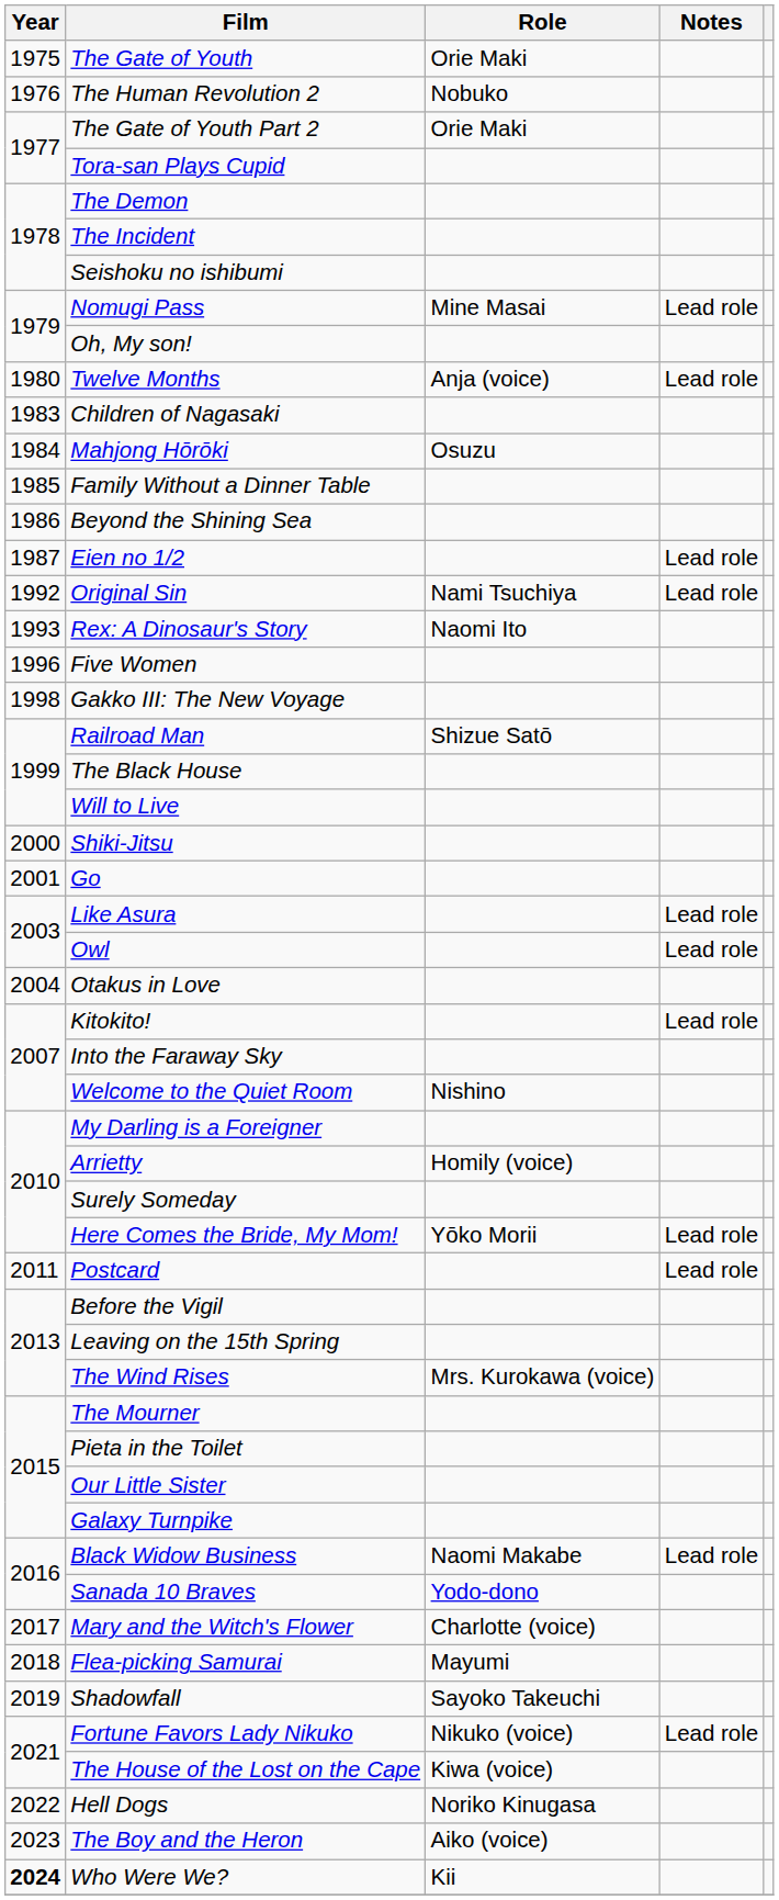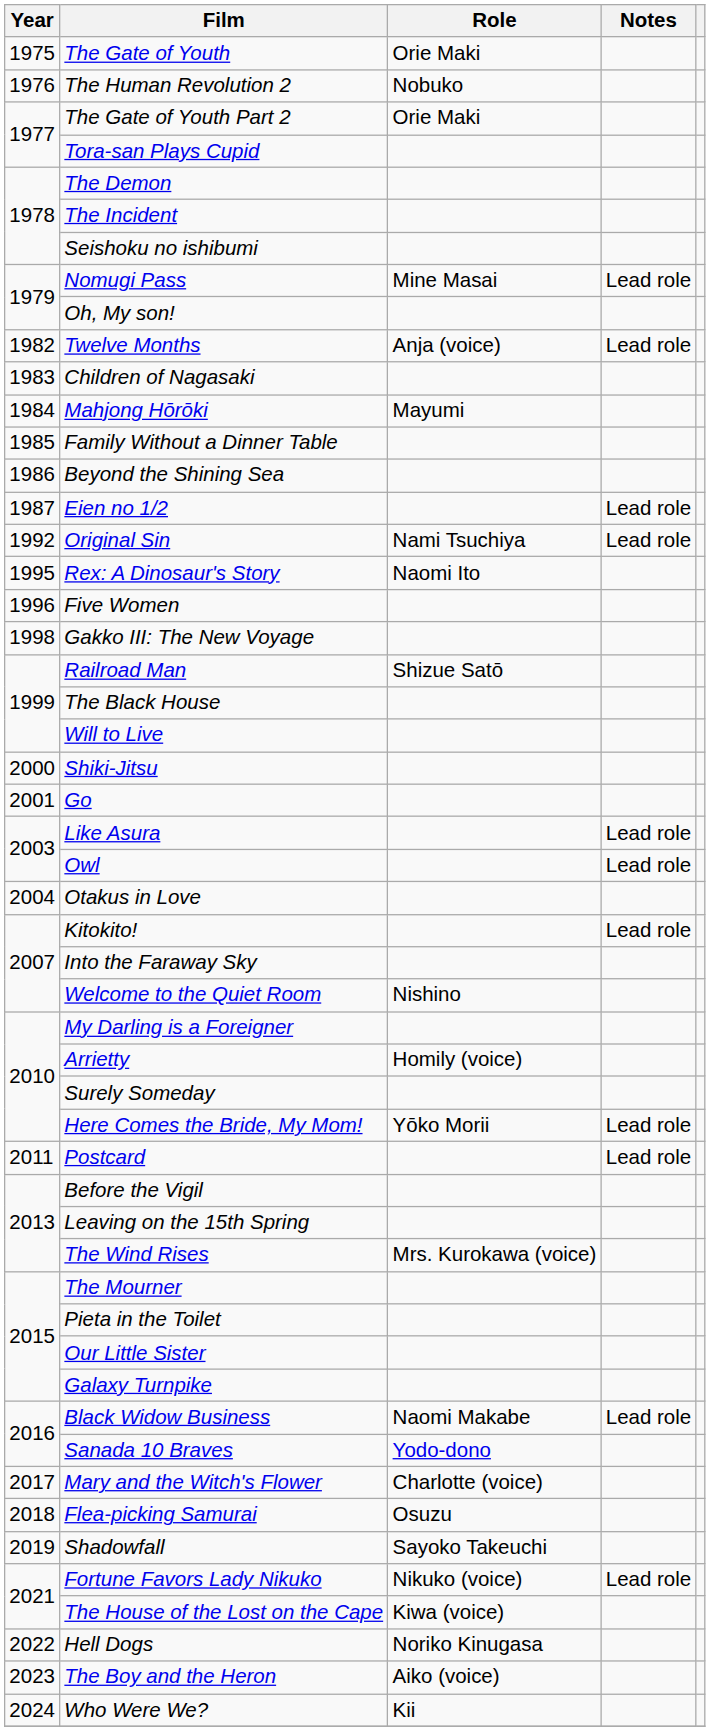Twelve Months | Year: 1980 -> 1982
Mahjong Hōrōki | Role: Osuzu -> Mayumi
Rex: A Dinosaur's Story | Year: 1993 -> 1995
Flea-picking Samurai | Role: Mayumi -> Osuzu
Who Were We? | Year: bold -> normal
